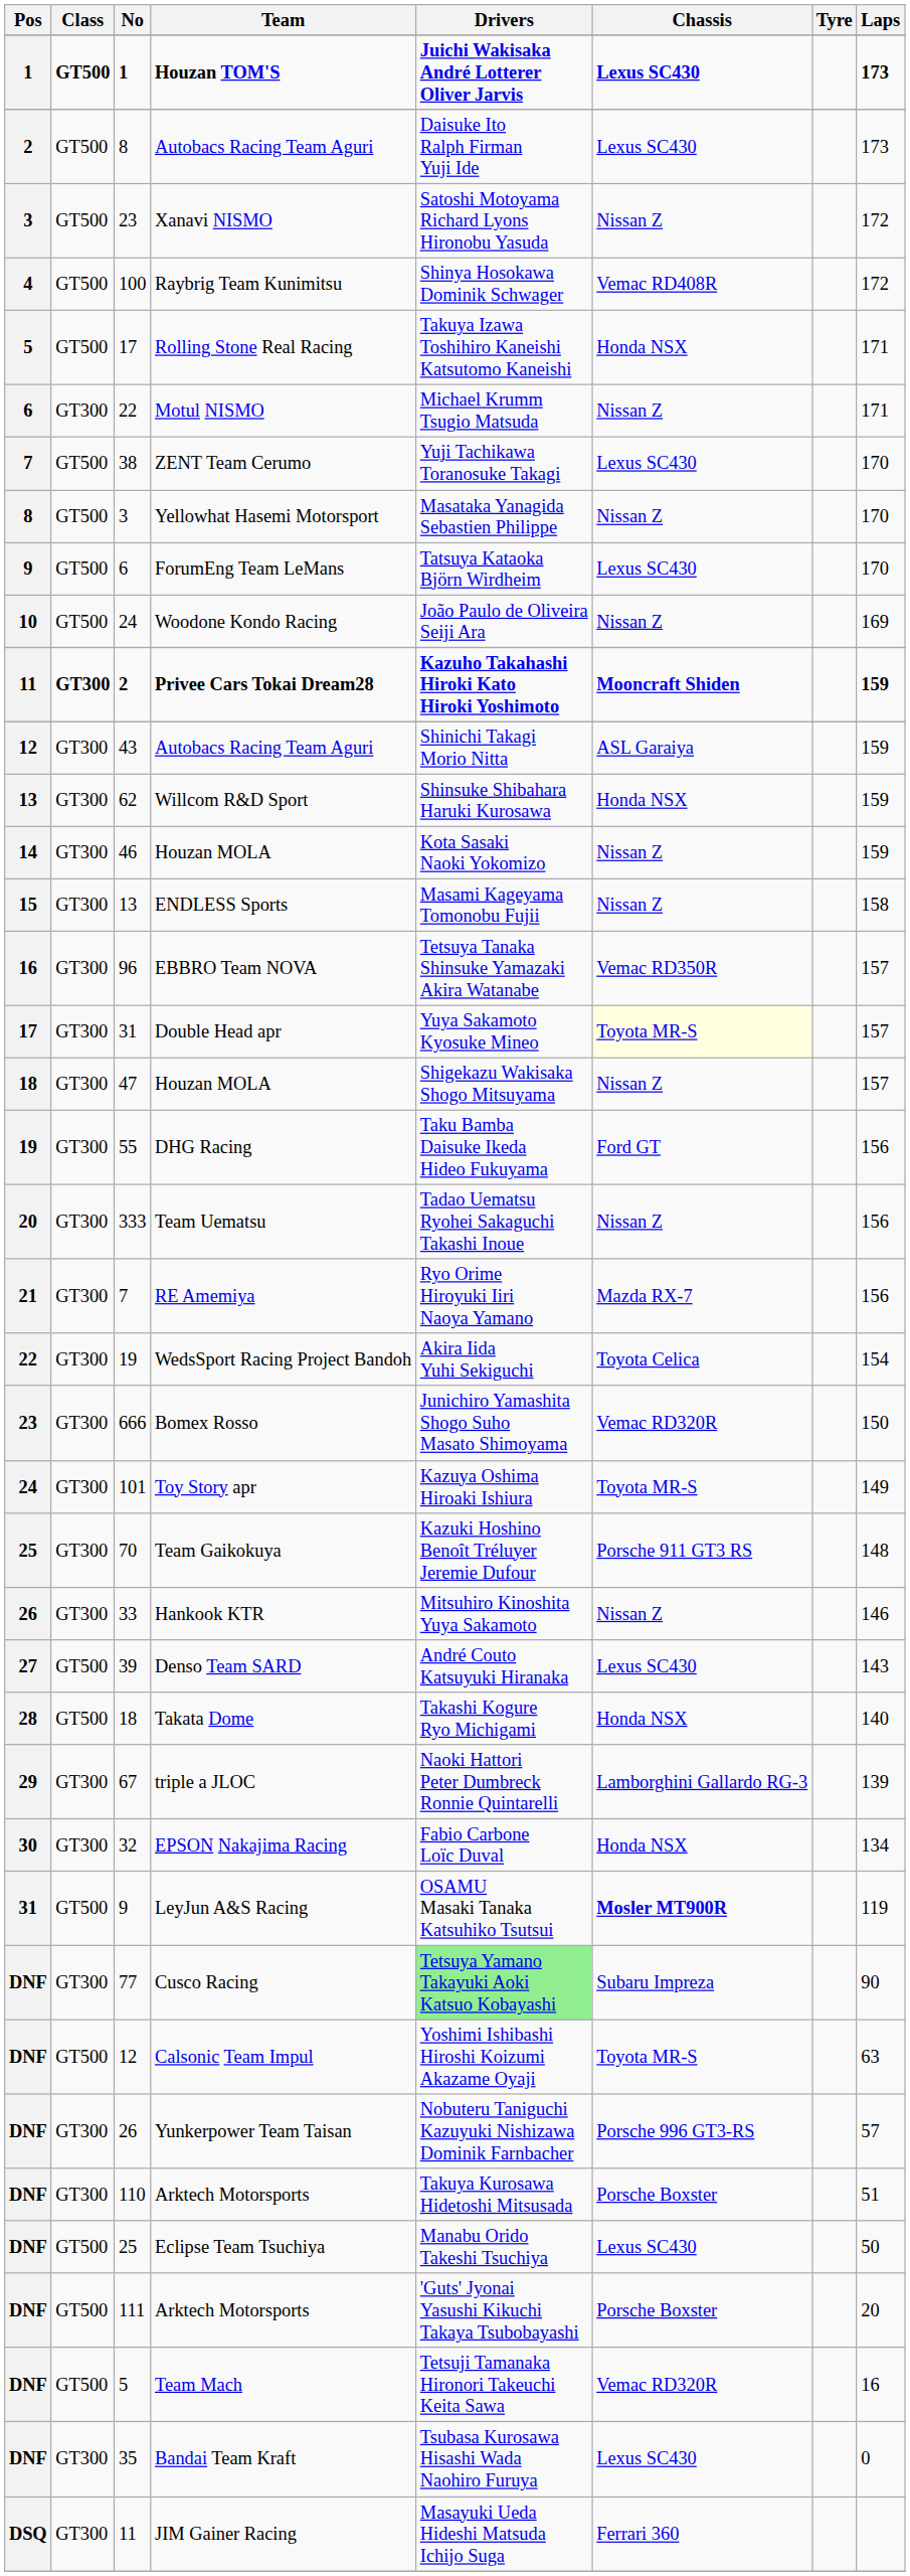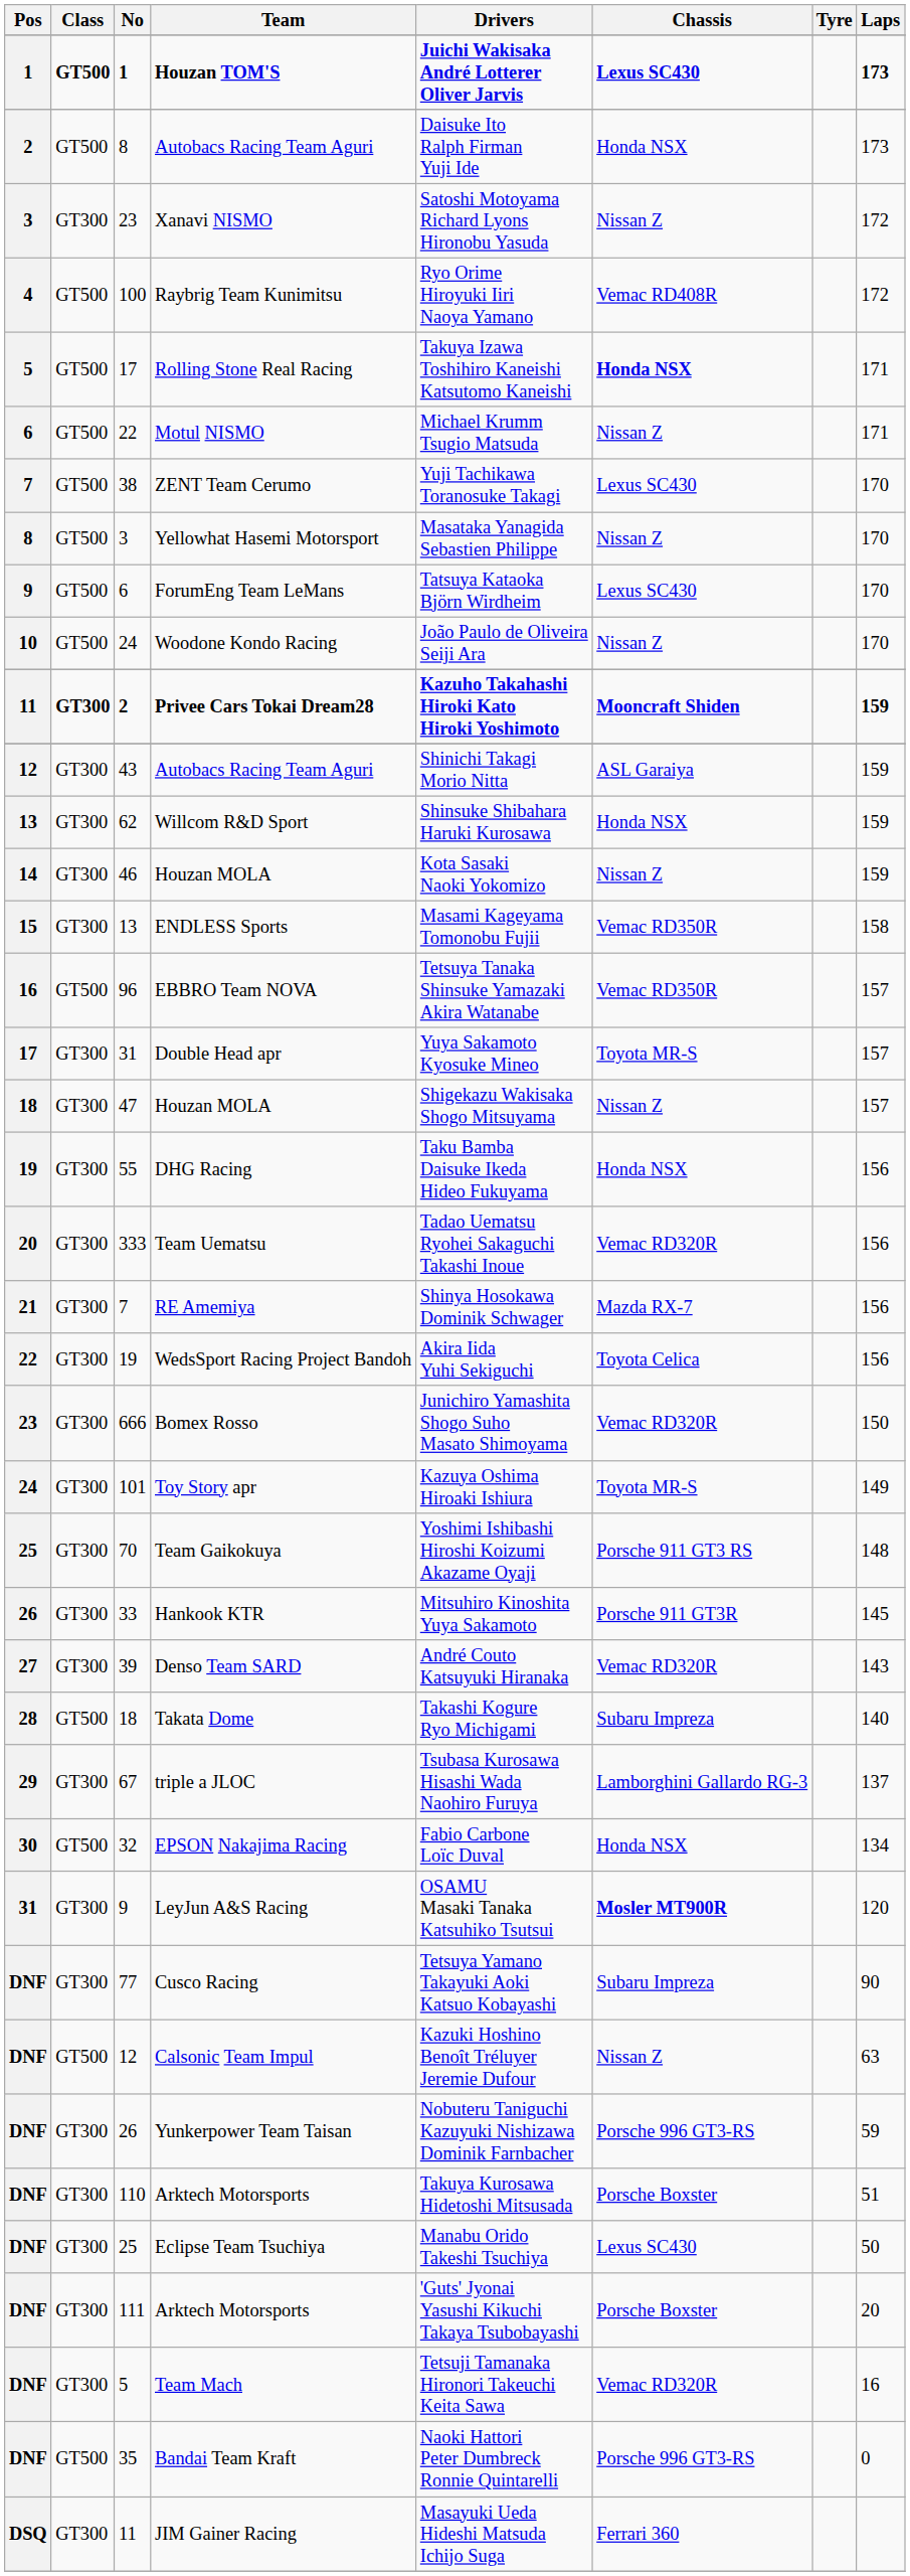8 / Autobacs Racing Team Aguri | Chassis: Lexus SC430 -> Honda NSX
Xanavi NISMO | Class: GT500 -> GT300
Raybrig Team Kunimitsu | Drivers: Shinya Hosokawa Dominik Schwager -> Ryo Orime Hiroyuki Iiri Naoya Yamano
Rolling Stone Real Racing | Chassis: normal -> bold
Motul NISMO | Class: GT300 -> GT500
Woodone Kondo Racing | Laps: 169 -> 170
ENDLESS Sports | Chassis: Nissan Z -> Vemac RD350R
EBBRO Team NOVA | Class: GT300 -> GT500
Double Head apr | Chassis: lightyellow background -> no background
DHG Racing | Chassis: Ford GT -> Honda NSX
Team Uematsu | Chassis: Nissan Z -> Vemac RD320R
RE Amemiya | Drivers: Ryo Orime Hiroyuki Iiri Naoya Yamano -> Shinya Hosokawa Dominik Schwager
WedsSport Racing Project Bandoh | Laps: 154 -> 156
Team Gaikokuya | Drivers: Kazuki Hoshino Benoît Tréluyer Jeremie Dufour -> Yoshimi Ishibashi Hiroshi Koizumi Akazame Oyaji
Hankook KTR | Chassis: Nissan Z -> Porsche 911 GT3R
Hankook KTR | Laps: 146 -> 145
Denso Team SARD | Class: GT500 -> GT300
Denso Team SARD | Chassis: Lexus SC430 -> Vemac RD320R
Takata Dome | Chassis: Honda NSX -> Subaru Impreza
triple a JLOC | Drivers: Naoki Hattori Peter Dumbreck Ronnie Quintarelli -> Tsubasa Kurosawa Hisashi Wada Naohiro Furuya
triple a JLOC | Laps: 139 -> 137
EPSON Nakajima Racing | Class: GT300 -> GT500
LeyJun A&S Racing | Class: GT500 -> GT300
LeyJun A&S Racing | Laps: 119 -> 120
Cusco Racing | Drivers: lightgreen background -> no background
Calsonic Team Impul | Drivers: Yoshimi Ishibashi Hiroshi Koizumi Akazame Oyaji -> Kazuki Hoshino Benoît Tréluyer Jeremie Dufour
Calsonic Team Impul | Chassis: Toyota MR-S -> Nissan Z
Yunkerpower Team Taisan | Laps: 57 -> 59
Eclipse Team Tsuchiya | Class: GT500 -> GT300
111 / Arktech Motorsports | Class: GT500 -> GT300
Team Mach | Class: GT500 -> GT300
Bandai Team Kraft | Class: GT300 -> GT500
Bandai Team Kraft | Drivers: Tsubasa Kurosawa Hisashi Wada Naohiro Furuya -> Naoki Hattori Peter Dumbreck Ronnie Quintarelli
Bandai Team Kraft | Chassis: Lexus SC430 -> Porsche 996 GT3-RS
